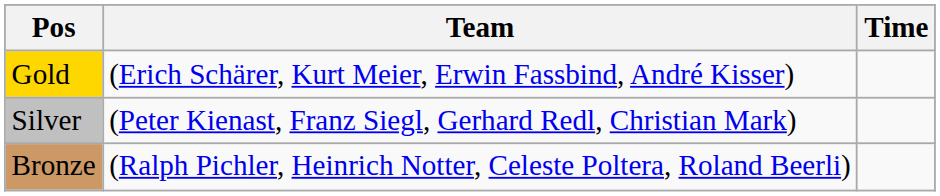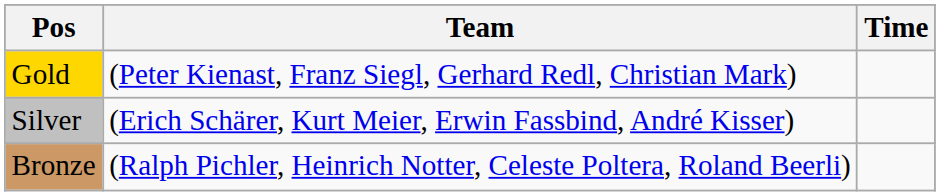Gold | Team: (Erich Schärer, Kurt Meier, Erwin Fassbind, André Kisser) -> (Peter Kienast, Franz Siegl, Gerhard Redl, Christian Mark)
Silver | Team: (Peter Kienast, Franz Siegl, Gerhard Redl, Christian Mark) -> (Erich Schärer, Kurt Meier, Erwin Fassbind, André Kisser)
